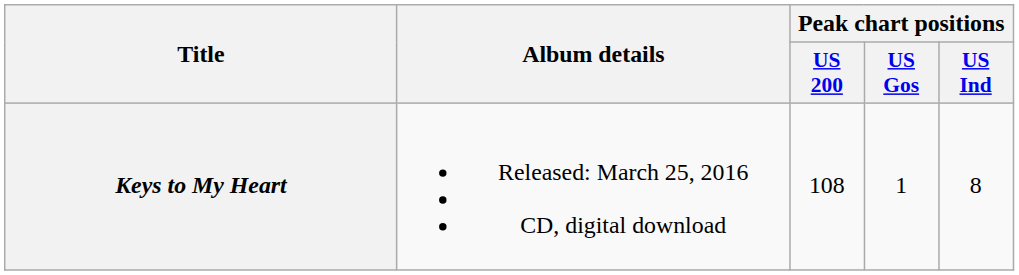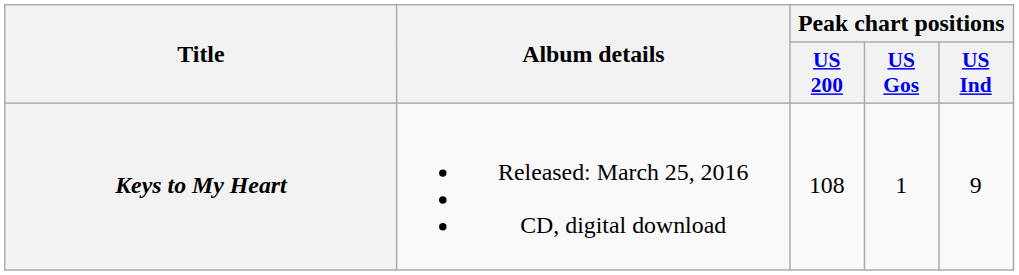Keys to My Heart | Peak chart positions / US Ind: 8 -> 9
